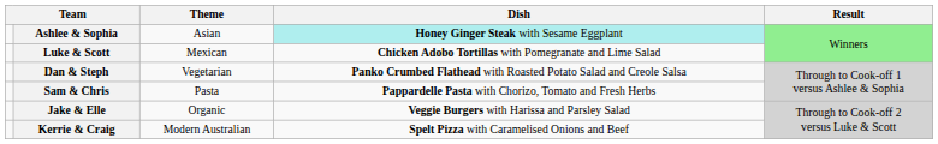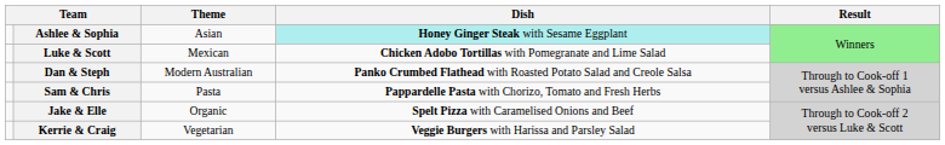Dan & Steph | Theme: Vegetarian -> Modern Australian
Jake & Elle | Dish: Veggie Burgers with Harissa and Parsley Salad -> Spelt Pizza with Caramelised Onions and Beef
Kerrie & Craig | Theme: Modern Australian -> Vegetarian
Kerrie & Craig | Dish: Spelt Pizza with Caramelised Onions and Beef -> Veggie Burgers with Harissa and Parsley Salad
